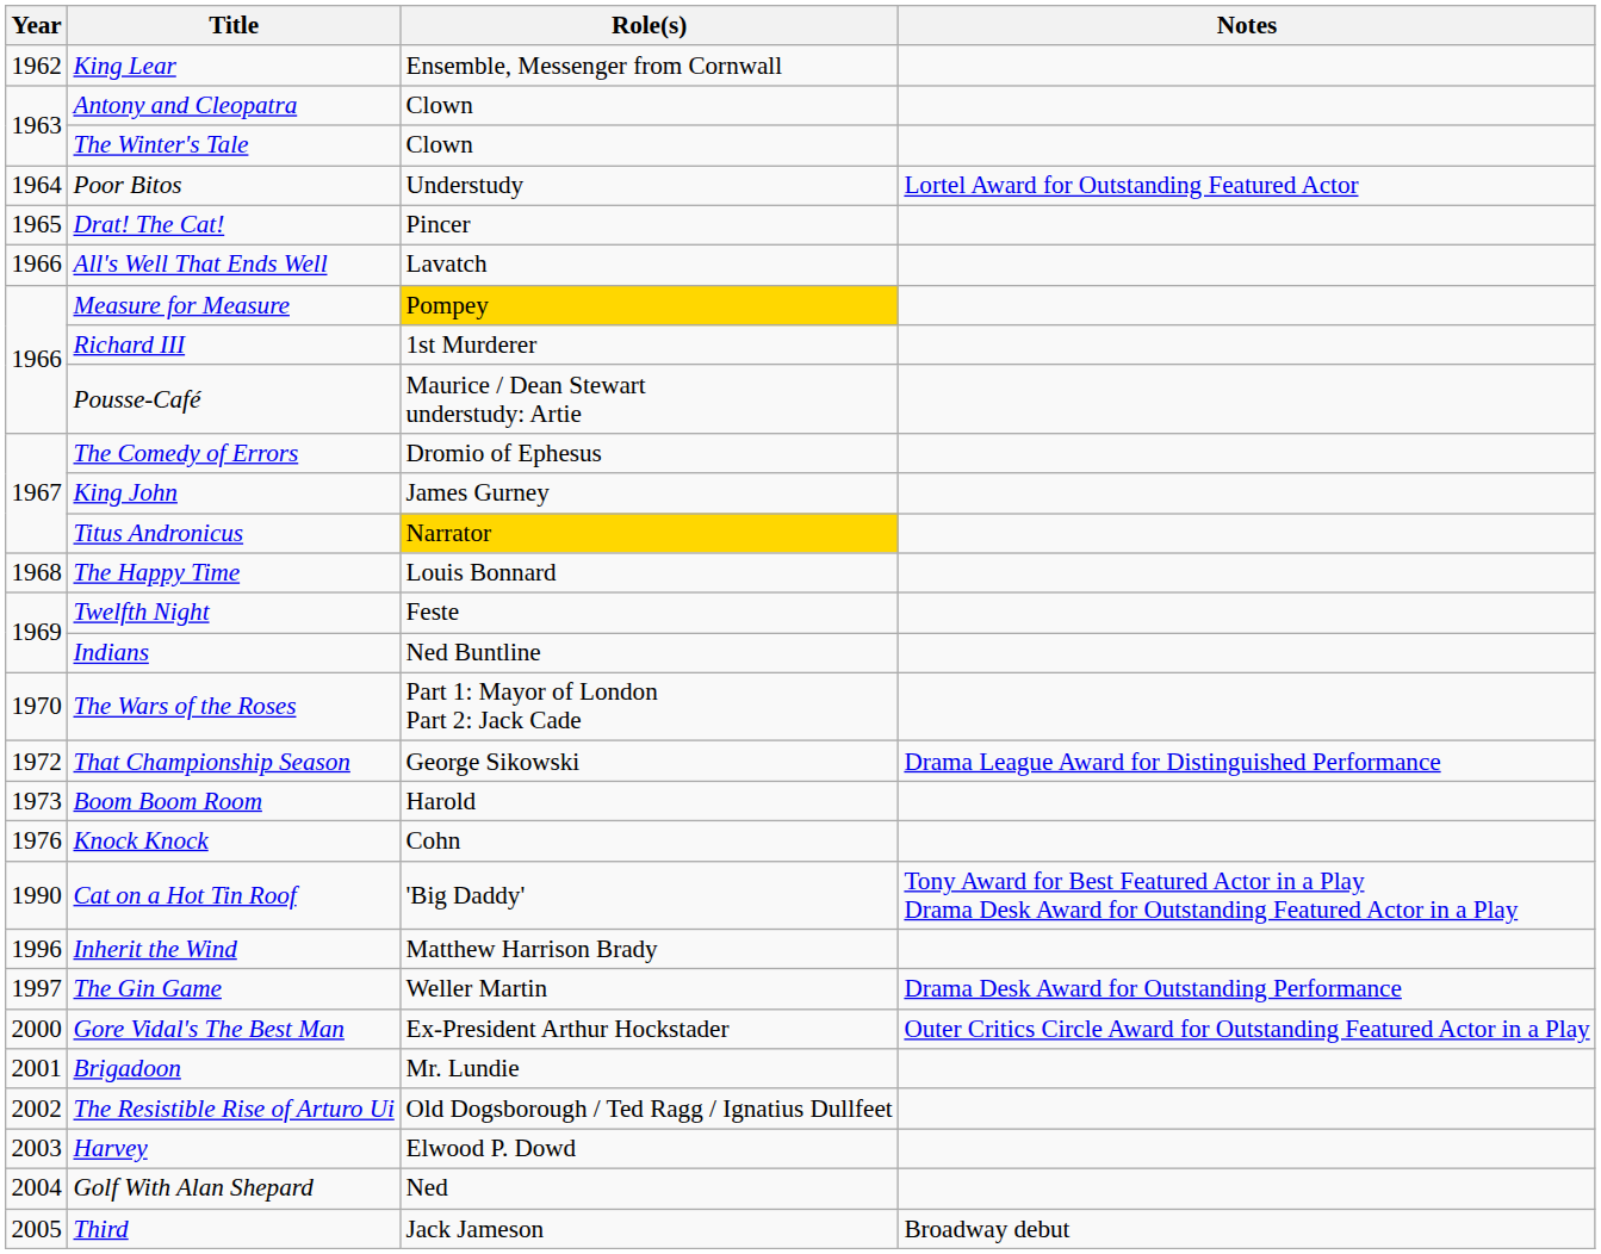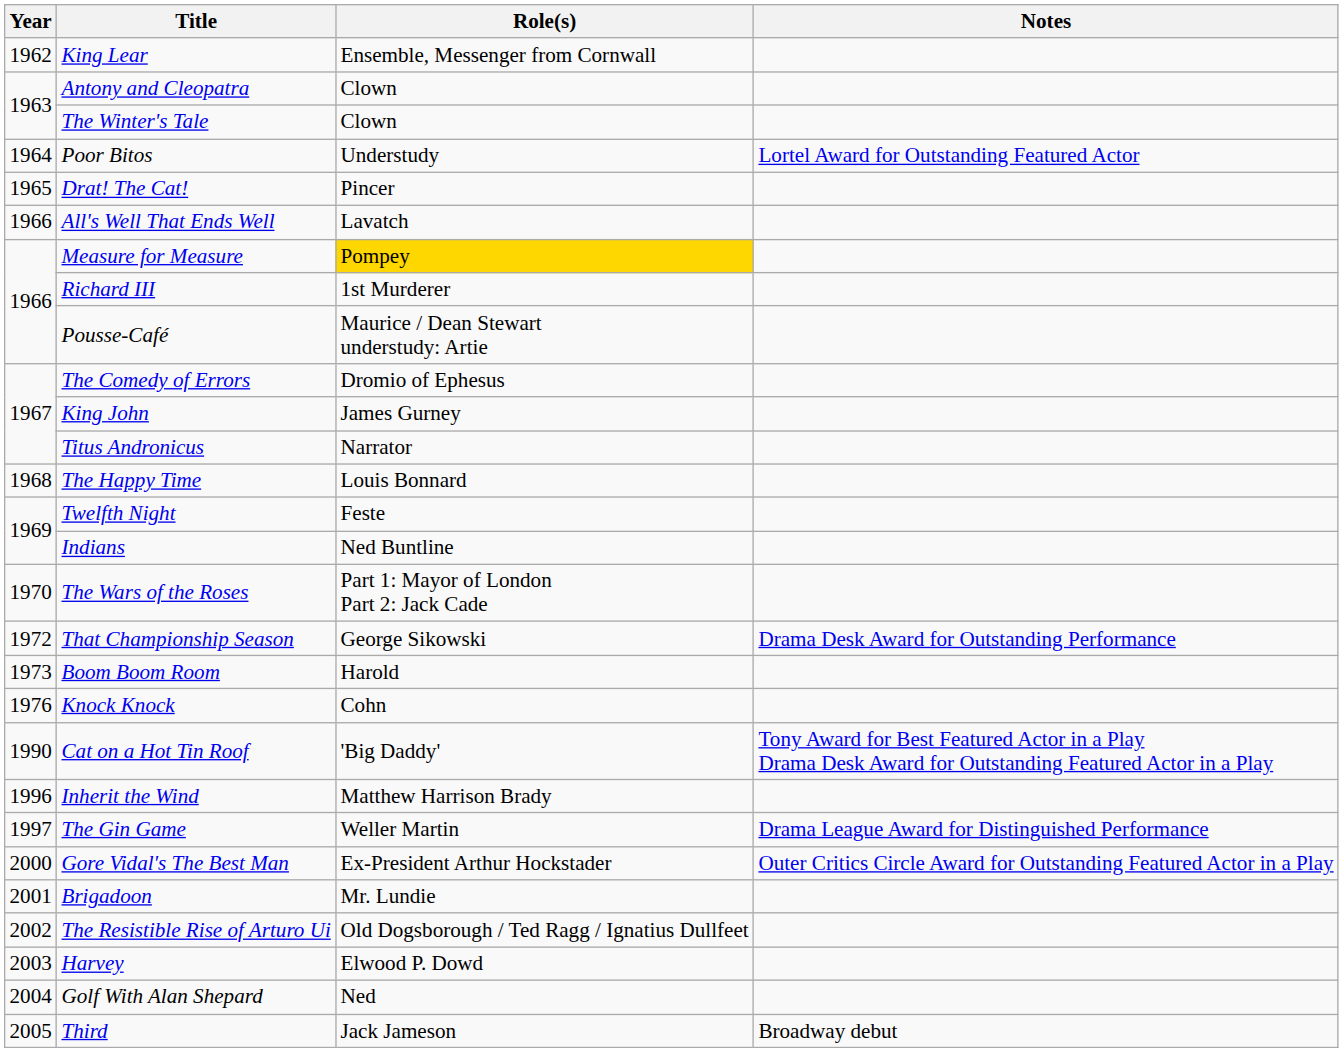Titus Andronicus | Role(s): gold background -> no background
That Championship Season | Notes: Drama League Award for Distinguished Performance -> Drama Desk Award for Outstanding Performance
The Gin Game | Notes: Drama Desk Award for Outstanding Performance -> Drama League Award for Distinguished Performance
